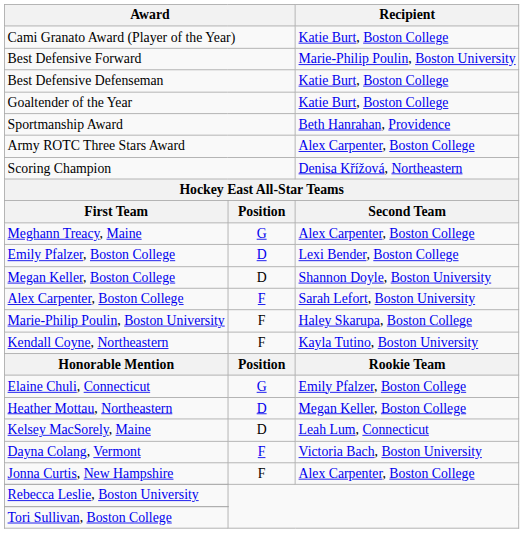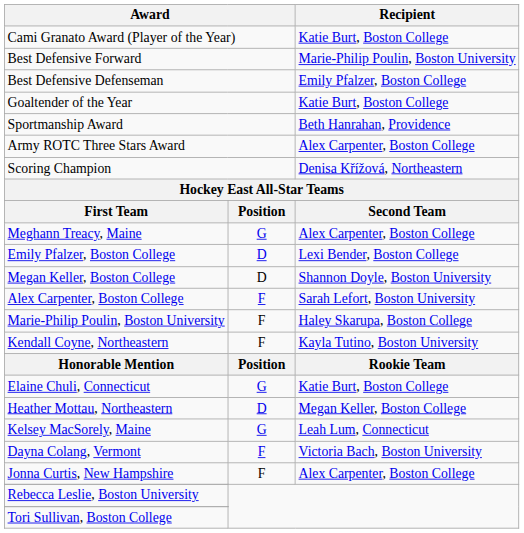Best Defensive Defenseman | Recipient: Katie Burt, Boston College -> Emily Pfalzer, Boston College
Elaine Chuli, Connecticut | Recipient: Emily Pfalzer, Boston College -> Katie Burt, Boston College
Kelsey MacSorely, Maine | column 2: D -> G
